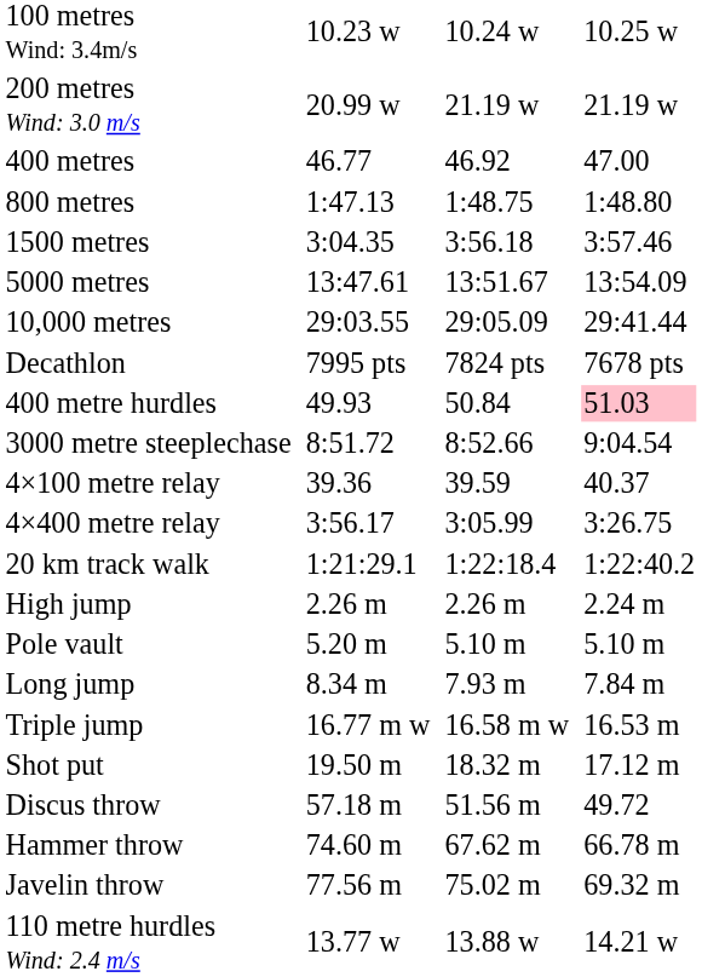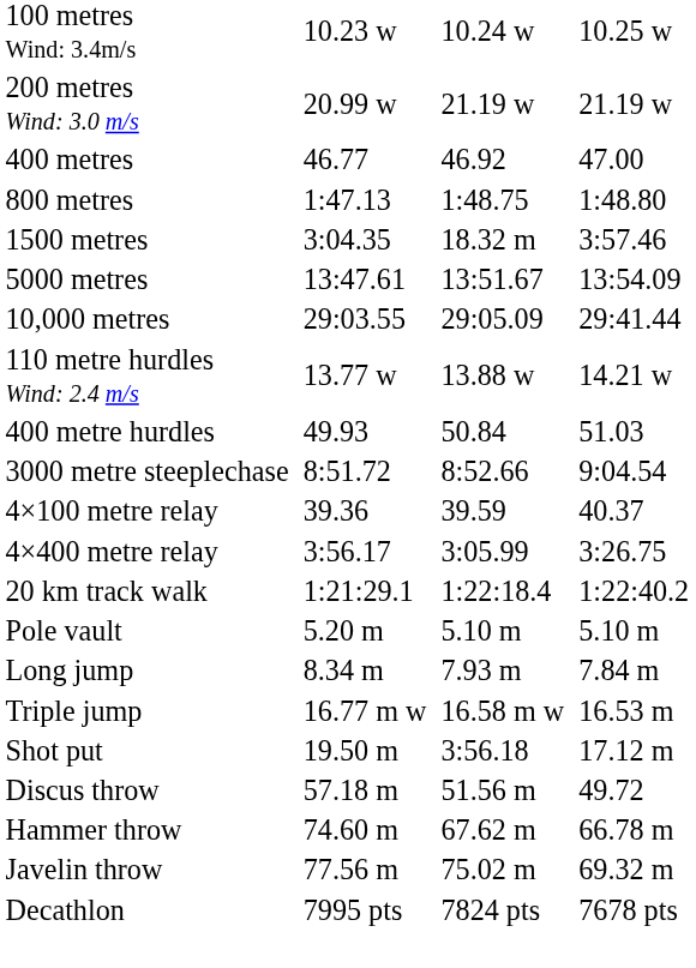1500 metres | column 5: 3:56.18 -> 18.32 m
rows swapped: 110 metre hurdles Wind: 2.4 m/s <-> Decathlon
400 metre hurdles | column 7: pink background -> no background
- row: High jump | 2.26 m | 2.26 m | 2.24 m
Shot put | column 5: 18.32 m -> 3:56.18
